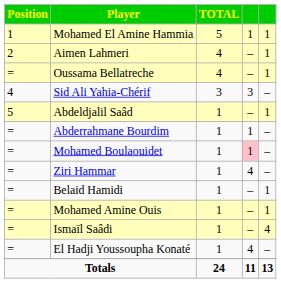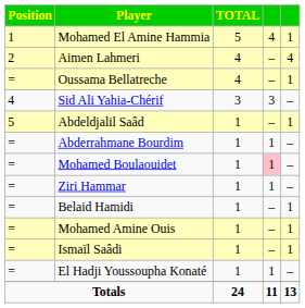Mohamed El Amine Hammia | column 4: 1 -> 4
Aimen Lahmeri | column 5: 1 -> 4
Ziri Hammar | column 4: 4 -> 1
Ismaïl Saâdi | column 5: 4 -> 1
El Hadji Youssoupha Konaté | column 4: 4 -> 1
